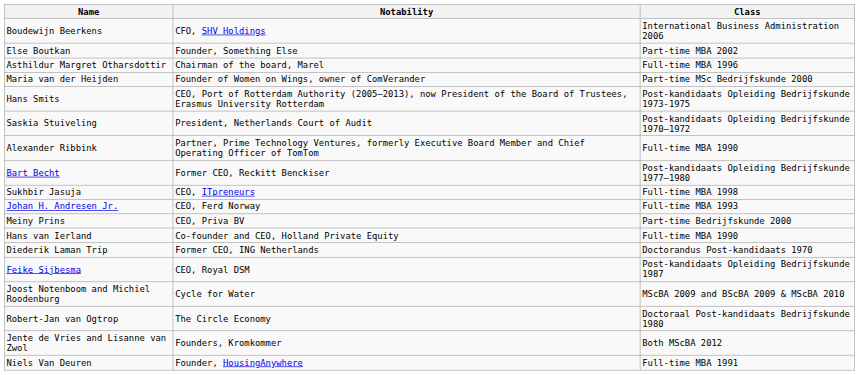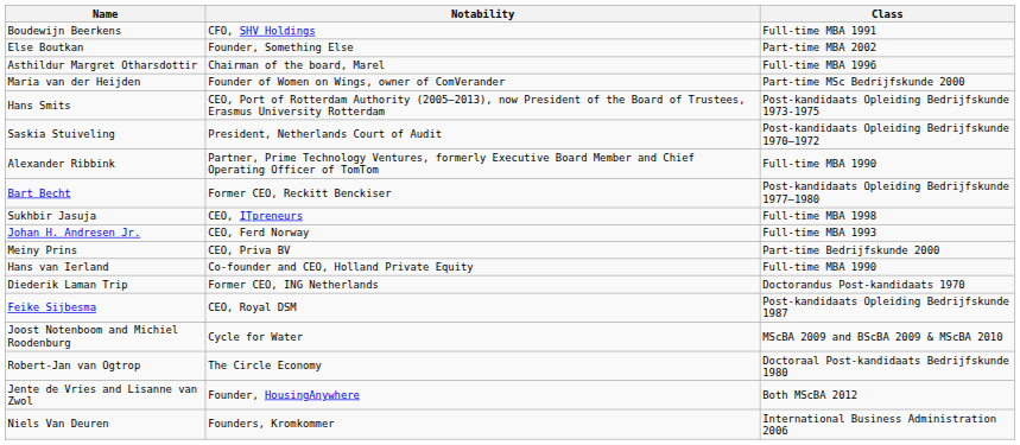Boudewijn Beerkens | Class: International Business Administration 2006 -> Full-time MBA 1991
Jente de Vries and Lisanne van Zwol | Notability: Founders, Kromkommer -> Founder, HousingAnywhere
Niels Van Deuren | Notability: Founder, HousingAnywhere -> Founders, Kromkommer
Niels Van Deuren | Class: Full-time MBA 1991 -> International Business Administration 2006
